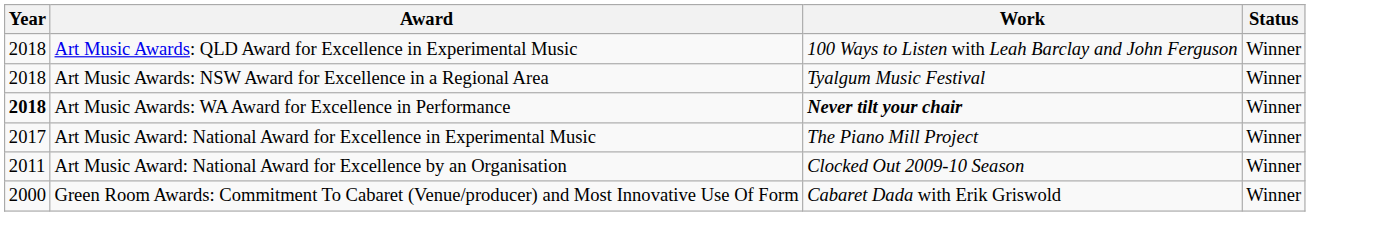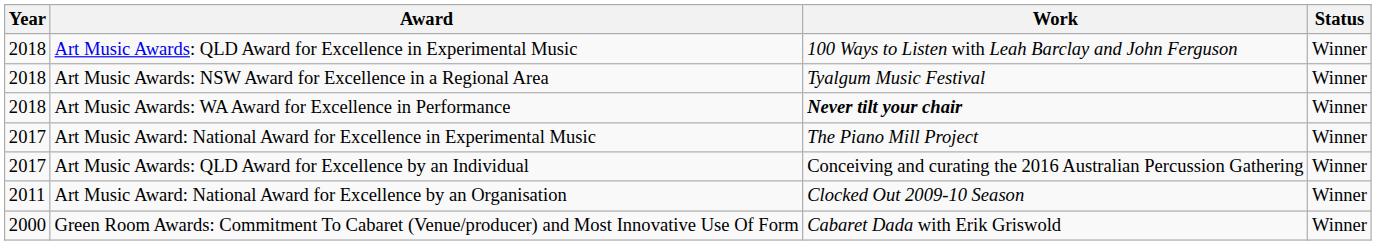Art Music Awards: WA Award for Excellence in Performance | Year: bold -> normal
+ row: 2017 | Art Music Awards: QLD Award for Excellence by an Individual | Conceiving and curating the 2016 Australian Percussion Gathering | Winner
